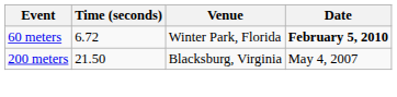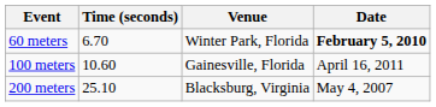60 meters | Time (seconds): 6.72 -> 6.70
+ row: 100 meters | 10.60 | Gainesville, Florida | April 16, 2011
200 meters | Time (seconds): 21.50 -> 25.10
